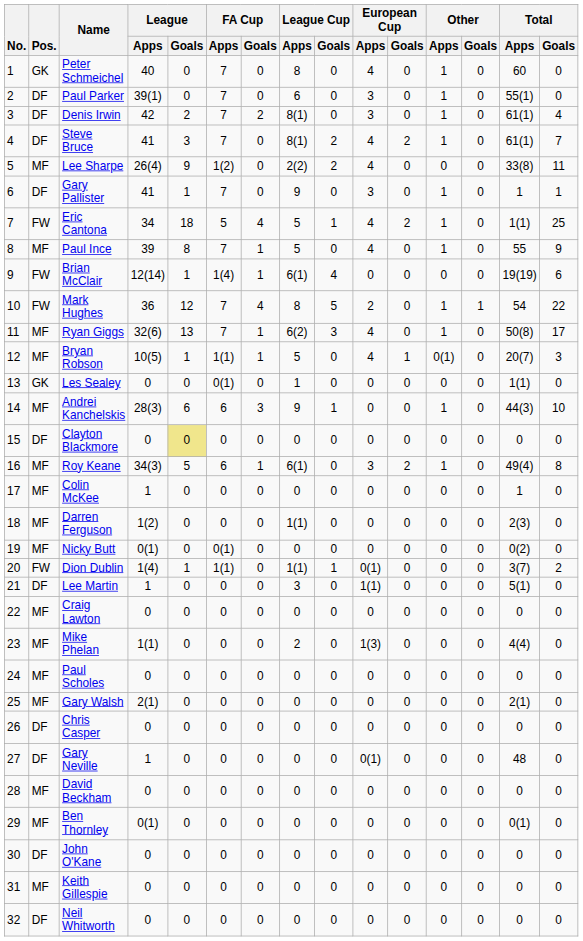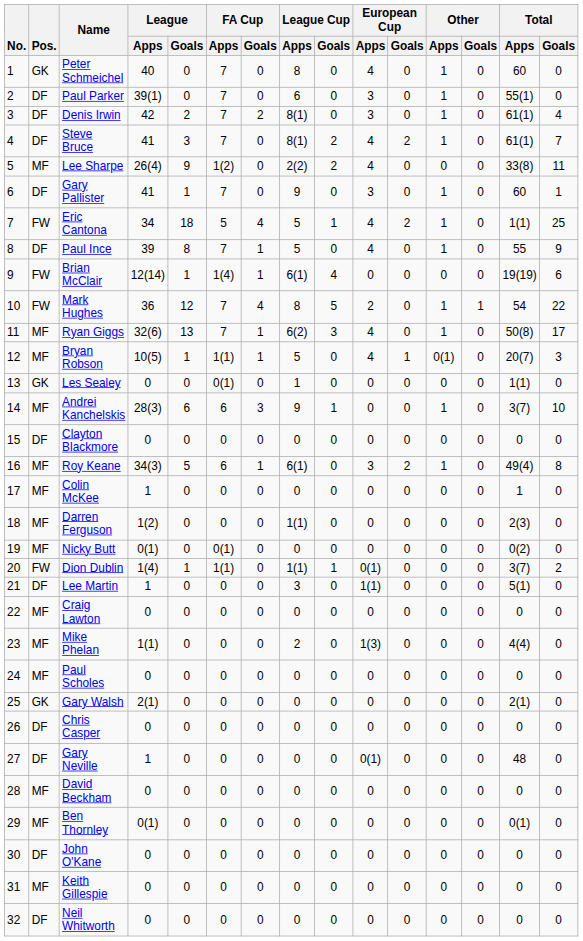Gary Pallister | Total / Apps: 1 -> 60
Paul Ince | Pos.: MF -> DF
Andrei Kanchelskis | Total / Apps: 44(3) -> 3(7)
Clayton Blackmore | League / Goals: khaki background -> no background
Gary Walsh | Pos.: MF -> GK
